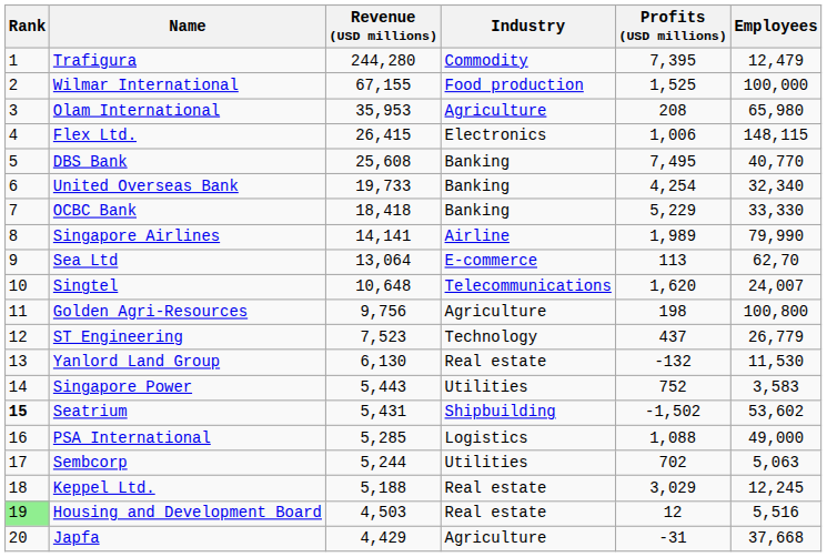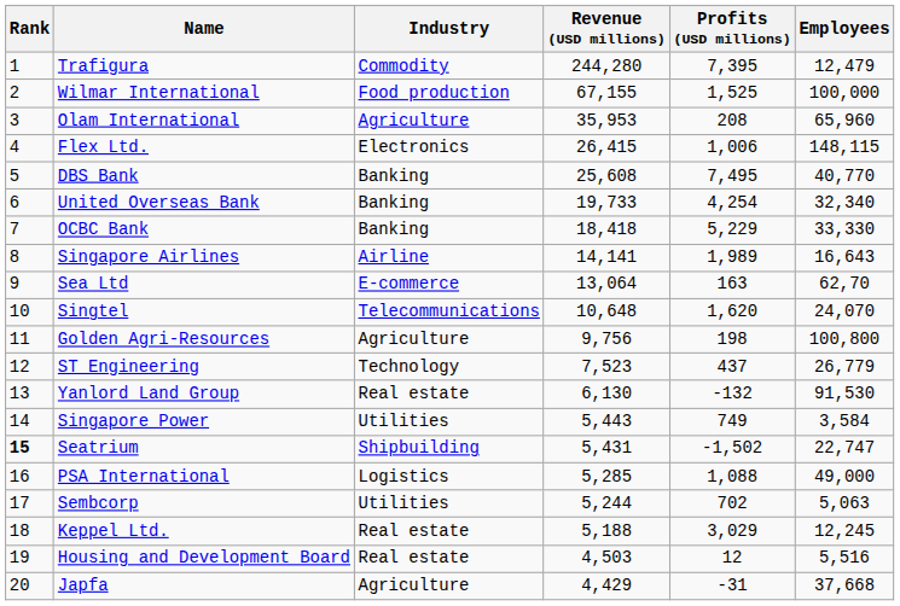columns swapped: Industry <-> Revenue (USD millions)
Olam International | Employees: 65,980 -> 65,960
Singapore Airlines | Employees: 79,990 -> 16,643
Sea Ltd | Profits (USD millions): 113 -> 163
Singtel | Employees: 24,007 -> 24,070
Yanlord Land Group | Employees: 11,530 -> 91,530
Singapore Power | Profits (USD millions): 752 -> 749
Singapore Power | Employees: 3,583 -> 3,584
Seatrium | Employees: 53,602 -> 22,747
Housing and Development Board | Rank: lightgreen background -> no background
